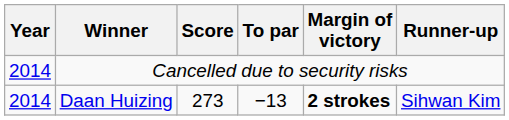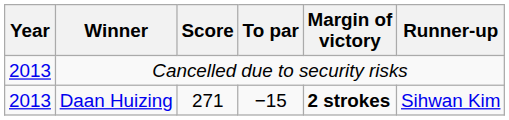Cancelled due to security risks | Year: 2014 -> 2013
Daan Huizing | Year: 2014 -> 2013
Daan Huizing | Score: 273 -> 271
Daan Huizing | To par: −13 -> −15
